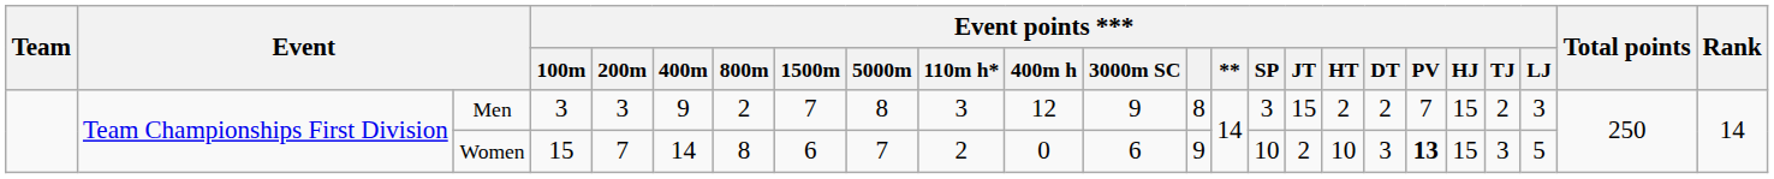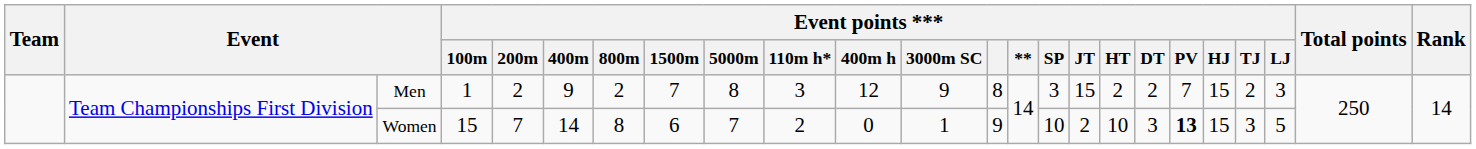Men | Event points *** / 100m: 3 -> 1
Men | Event points *** / 200m: 3 -> 2
Women | Event points *** / 3000m SC: 6 -> 1
